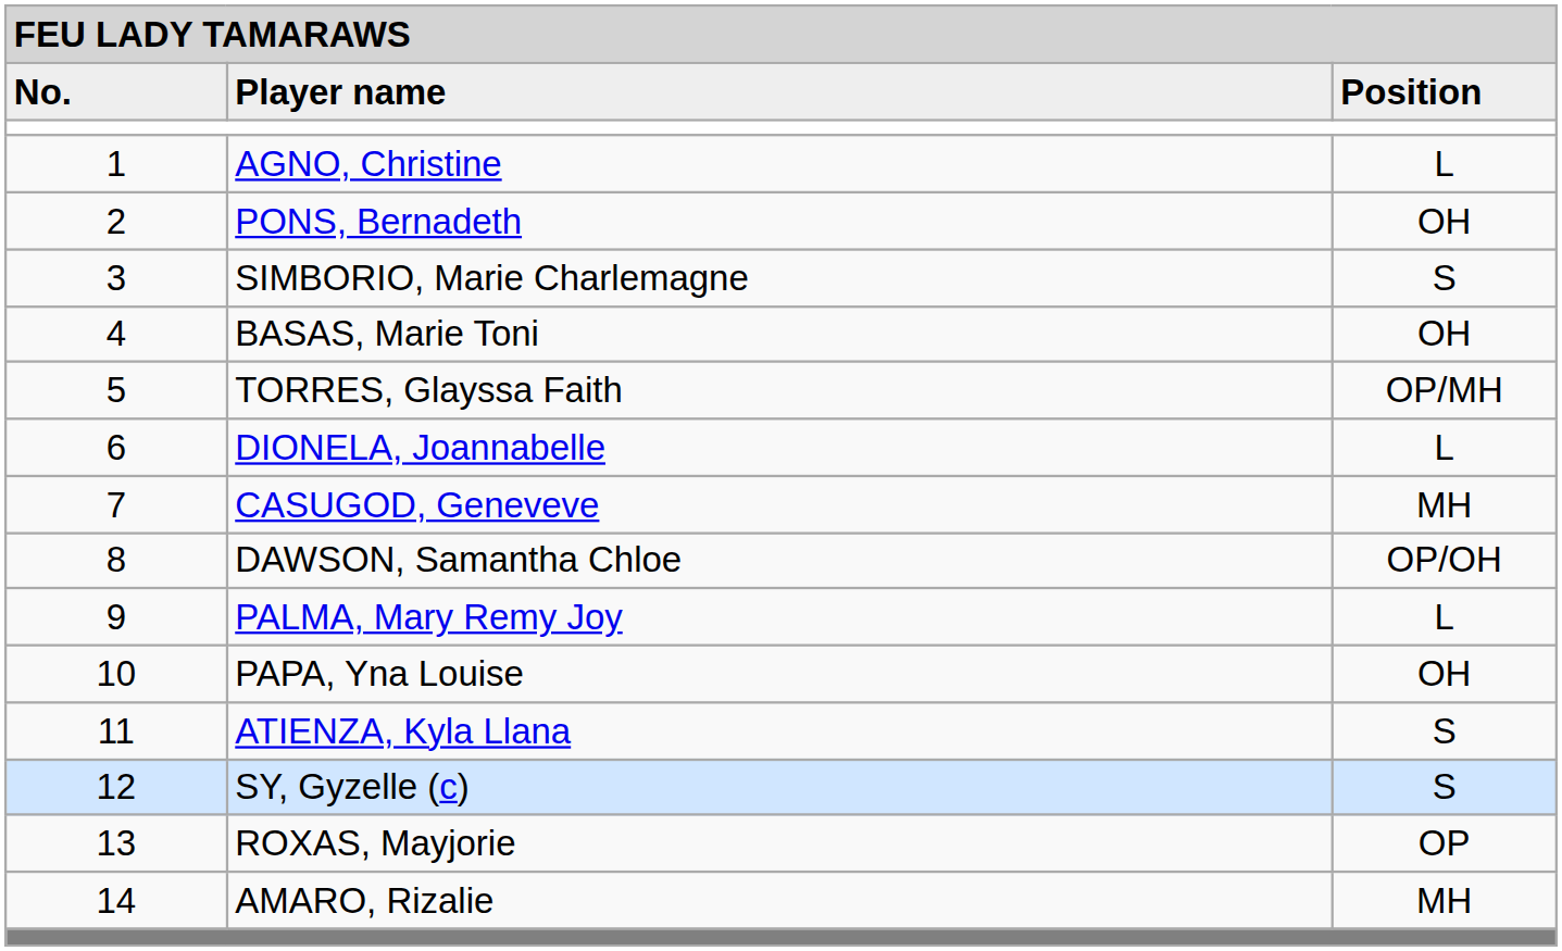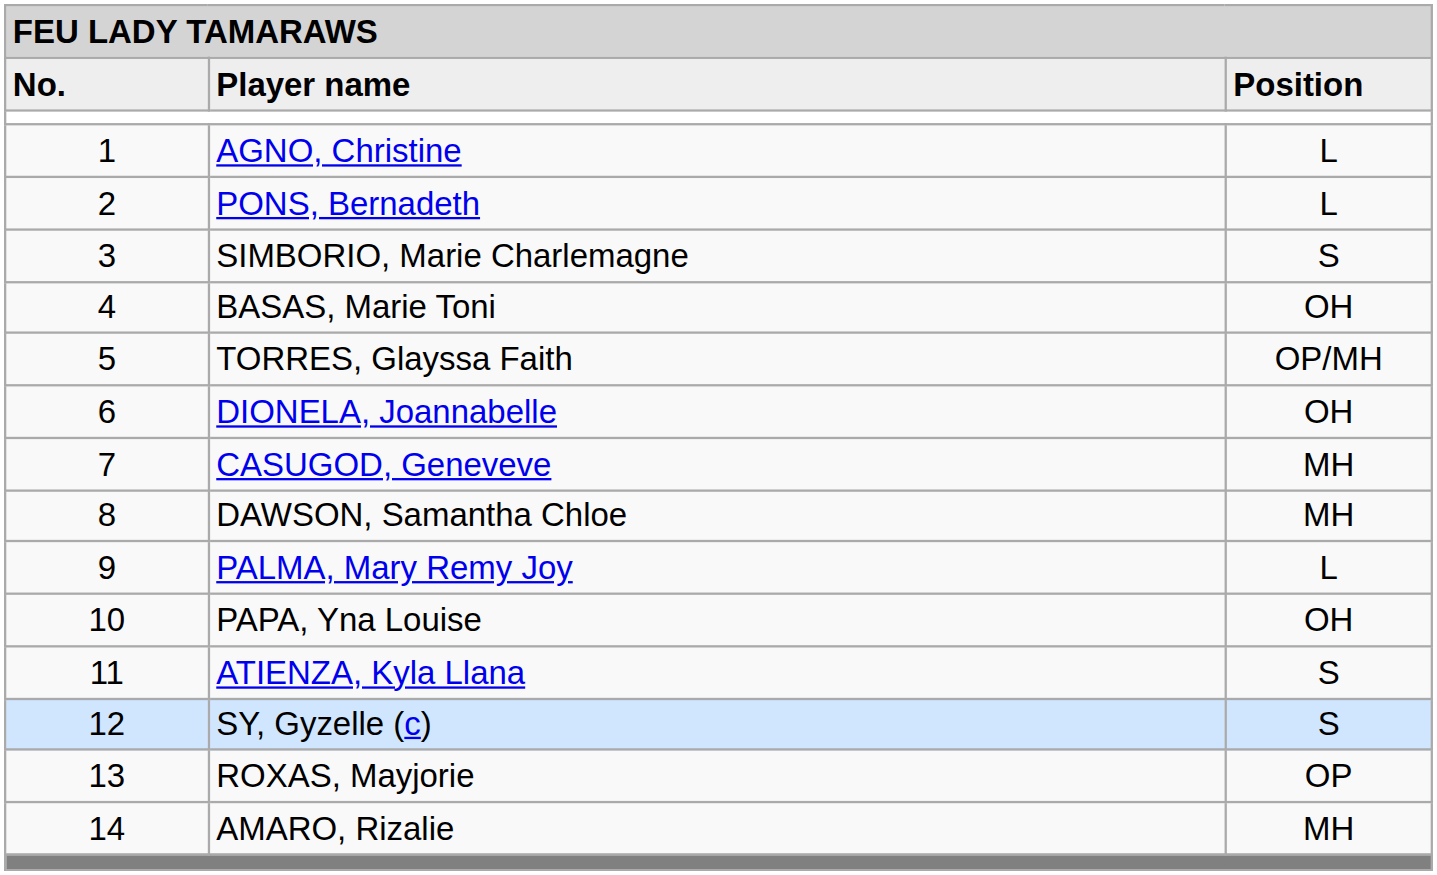PONS, Bernadeth | column 3: OH -> L
DIONELA, Joannabelle | column 3: L -> OH
DAWSON, Samantha Chloe | column 3: OP/OH -> MH
